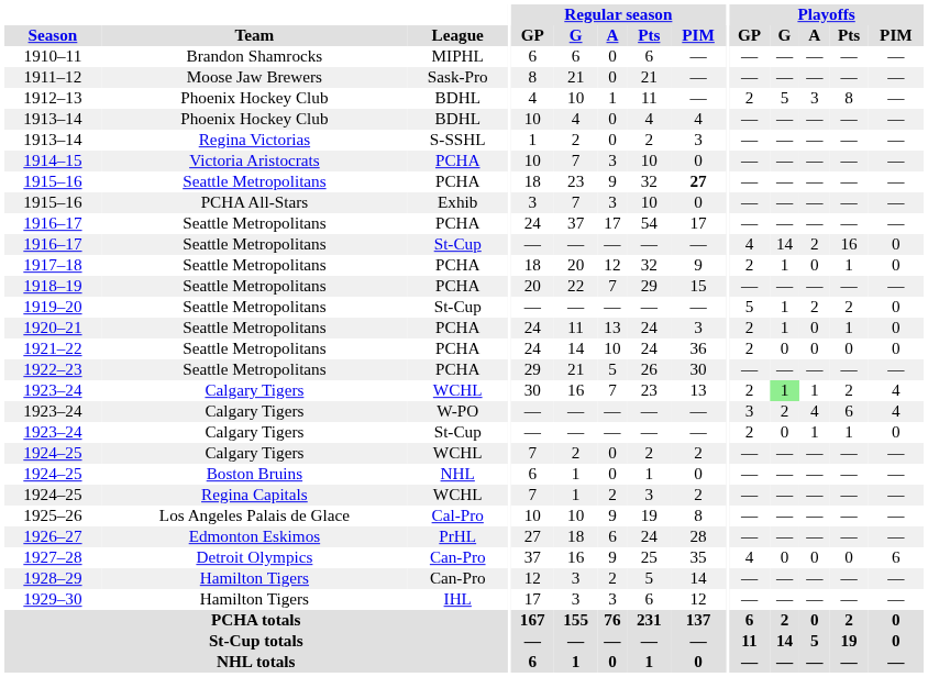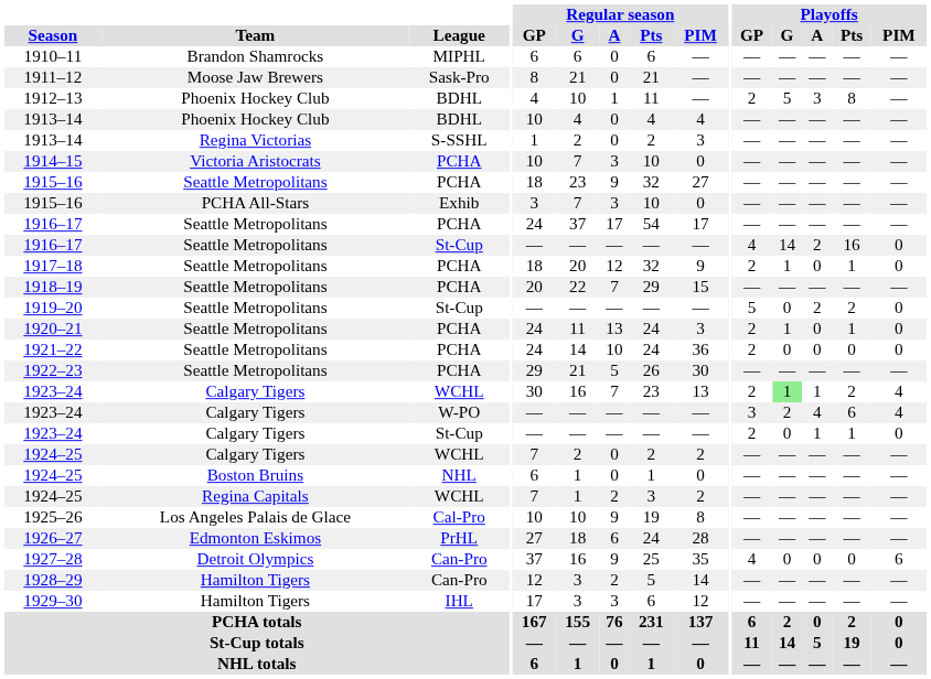1915–16 / PCHA | Regular season / PIM: bold -> normal
1919–20 | Playoffs / G: 1 -> 0
